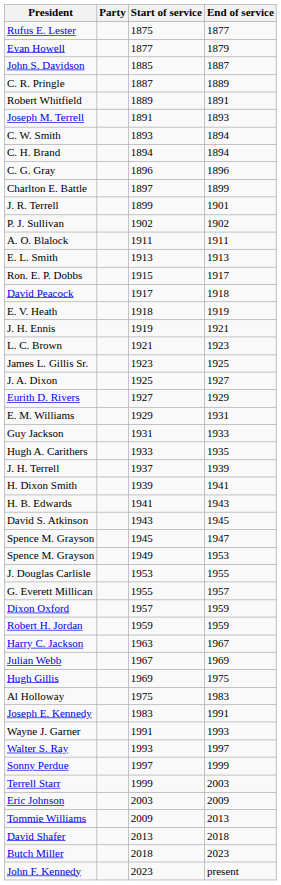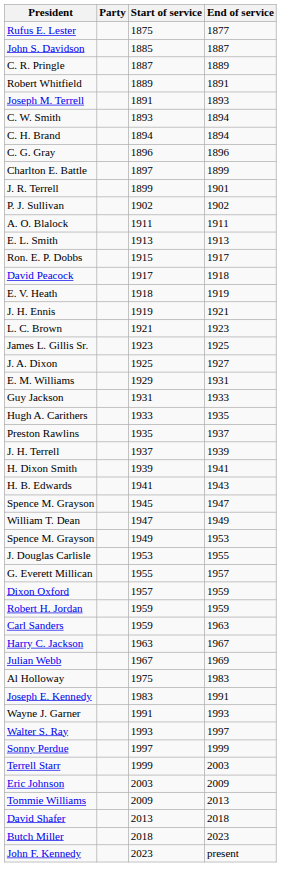- row: Evan Howell | 1877 | 1879
- row: Eurith D. Rivers | 1927 | 1929
+ row: Preston Rawlins | 1935 | 1937
- row: David S. Atkinson | 1943 | 1945
+ row: William T. Dean | 1947 | 1949
+ row: Carl Sanders | 1959 | 1963
- row: Hugh Gillis | 1969 | 1975
